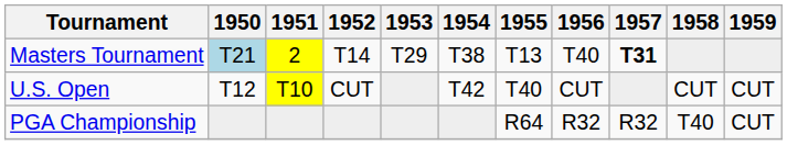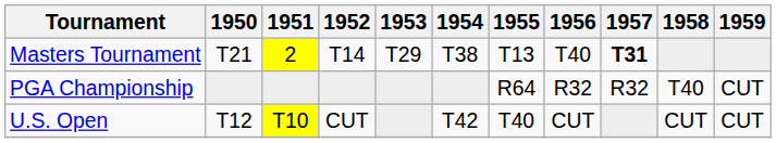Masters Tournament | 1950: lightblue background -> no background
rows swapped: U.S. Open <-> PGA Championship
